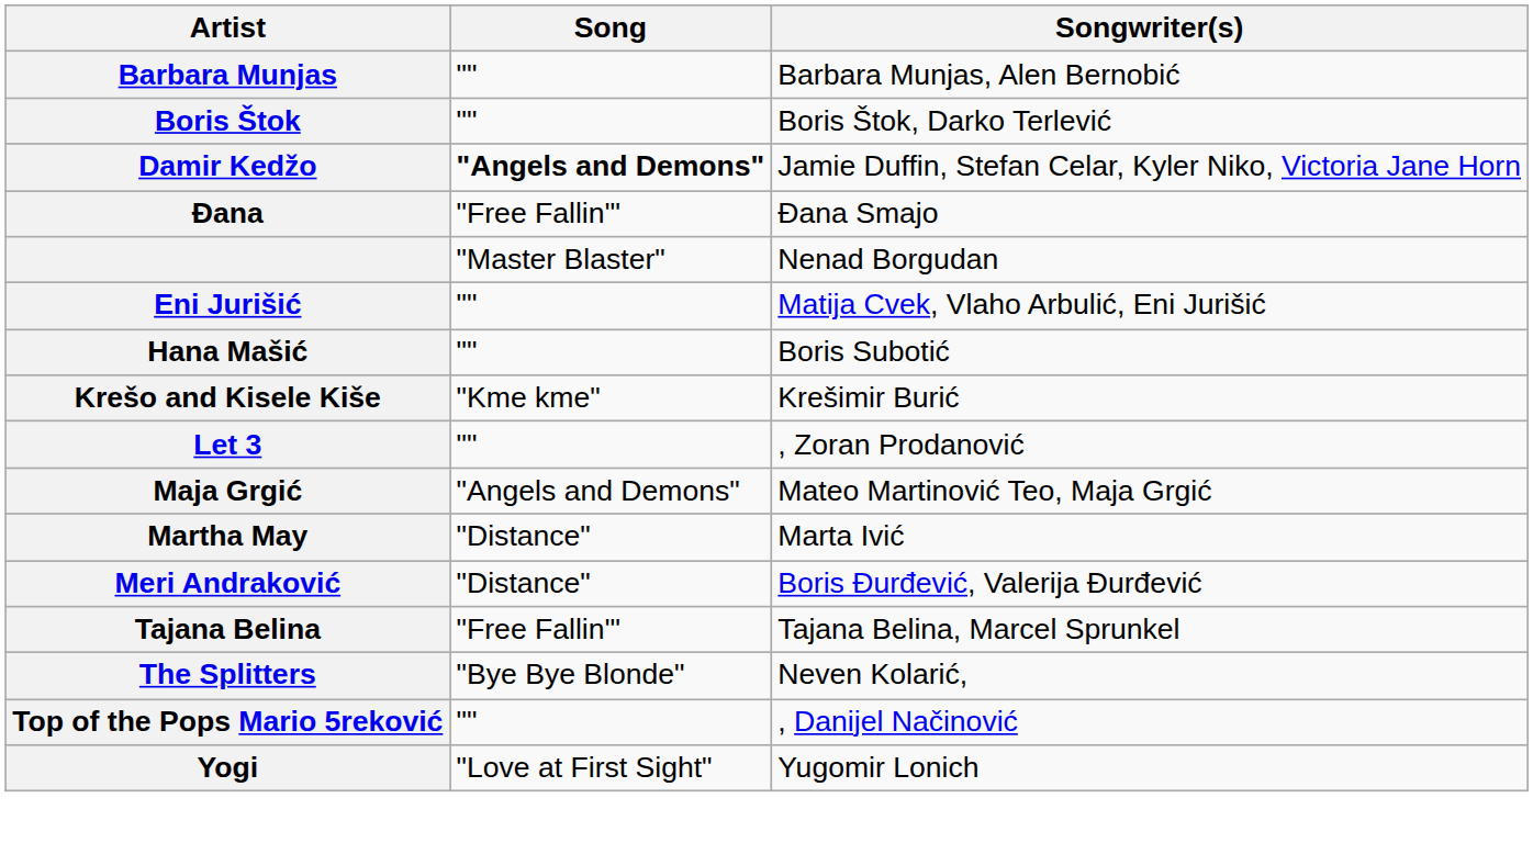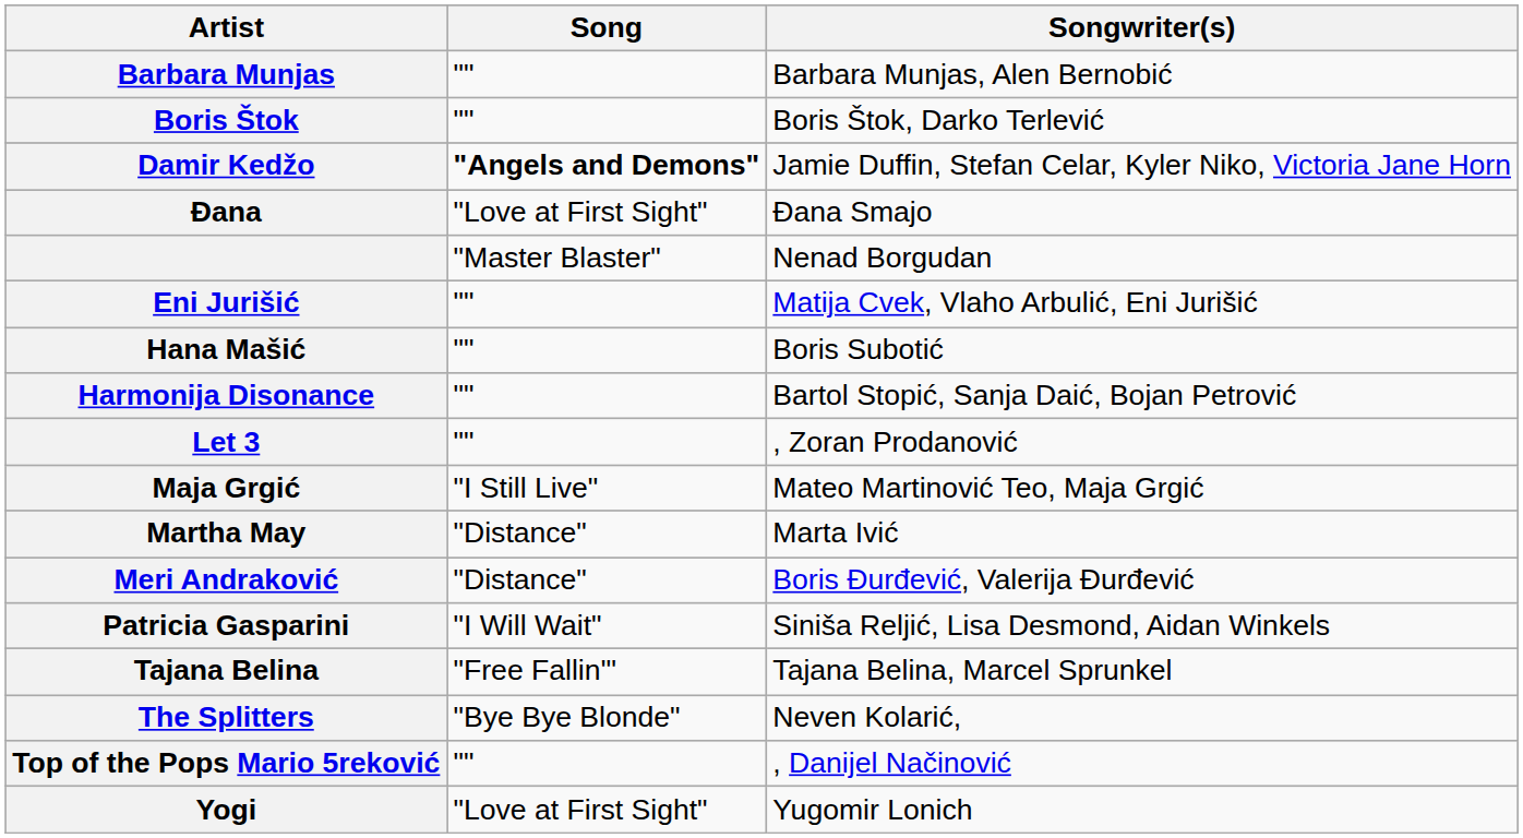Đana | Song: "Free Fallin'" -> "Love at First Sight"
+ row: Harmonija Disonance | "" | Bartol Stopić, Sanja Daić, Bojan Petrović
- row: Krešo and Kisele Kiše | "Kme kme" | Krešimir Burić
Maja Grgić | Song: "Angels and Demons" -> "I Still Live"
+ row: Patricia Gasparini | "I Will Wait" | Siniša Reljić, Lisa Desmond, Aidan Winkels
